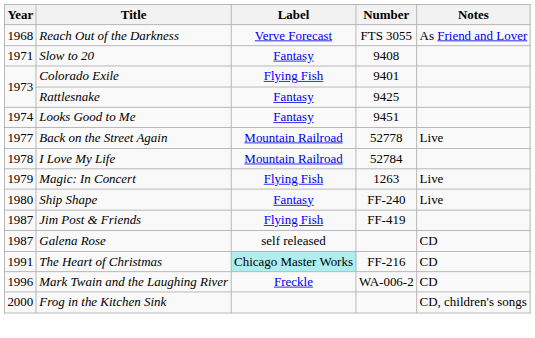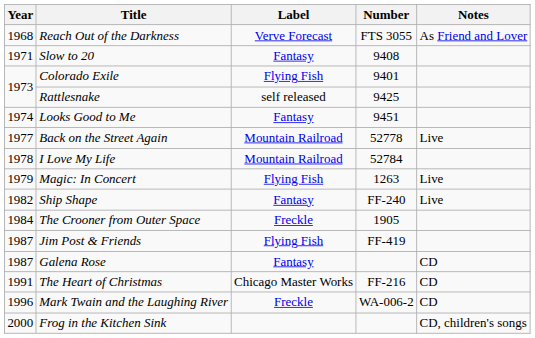Rattlesnake | Label: Fantasy -> self released
Ship Shape | Year: 1980 -> 1982
+ row: 1984 | The Crooner from Outer Space | Freckle | 1905
Galena Rose | Label: self released -> Fantasy
The Heart of Christmas | Label: paleturquoise background -> no background
